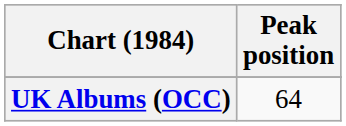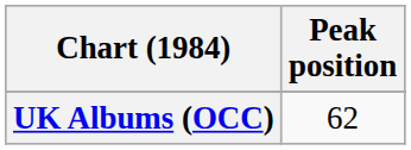UK Albums (OCC) | Peak position: 64 -> 62
